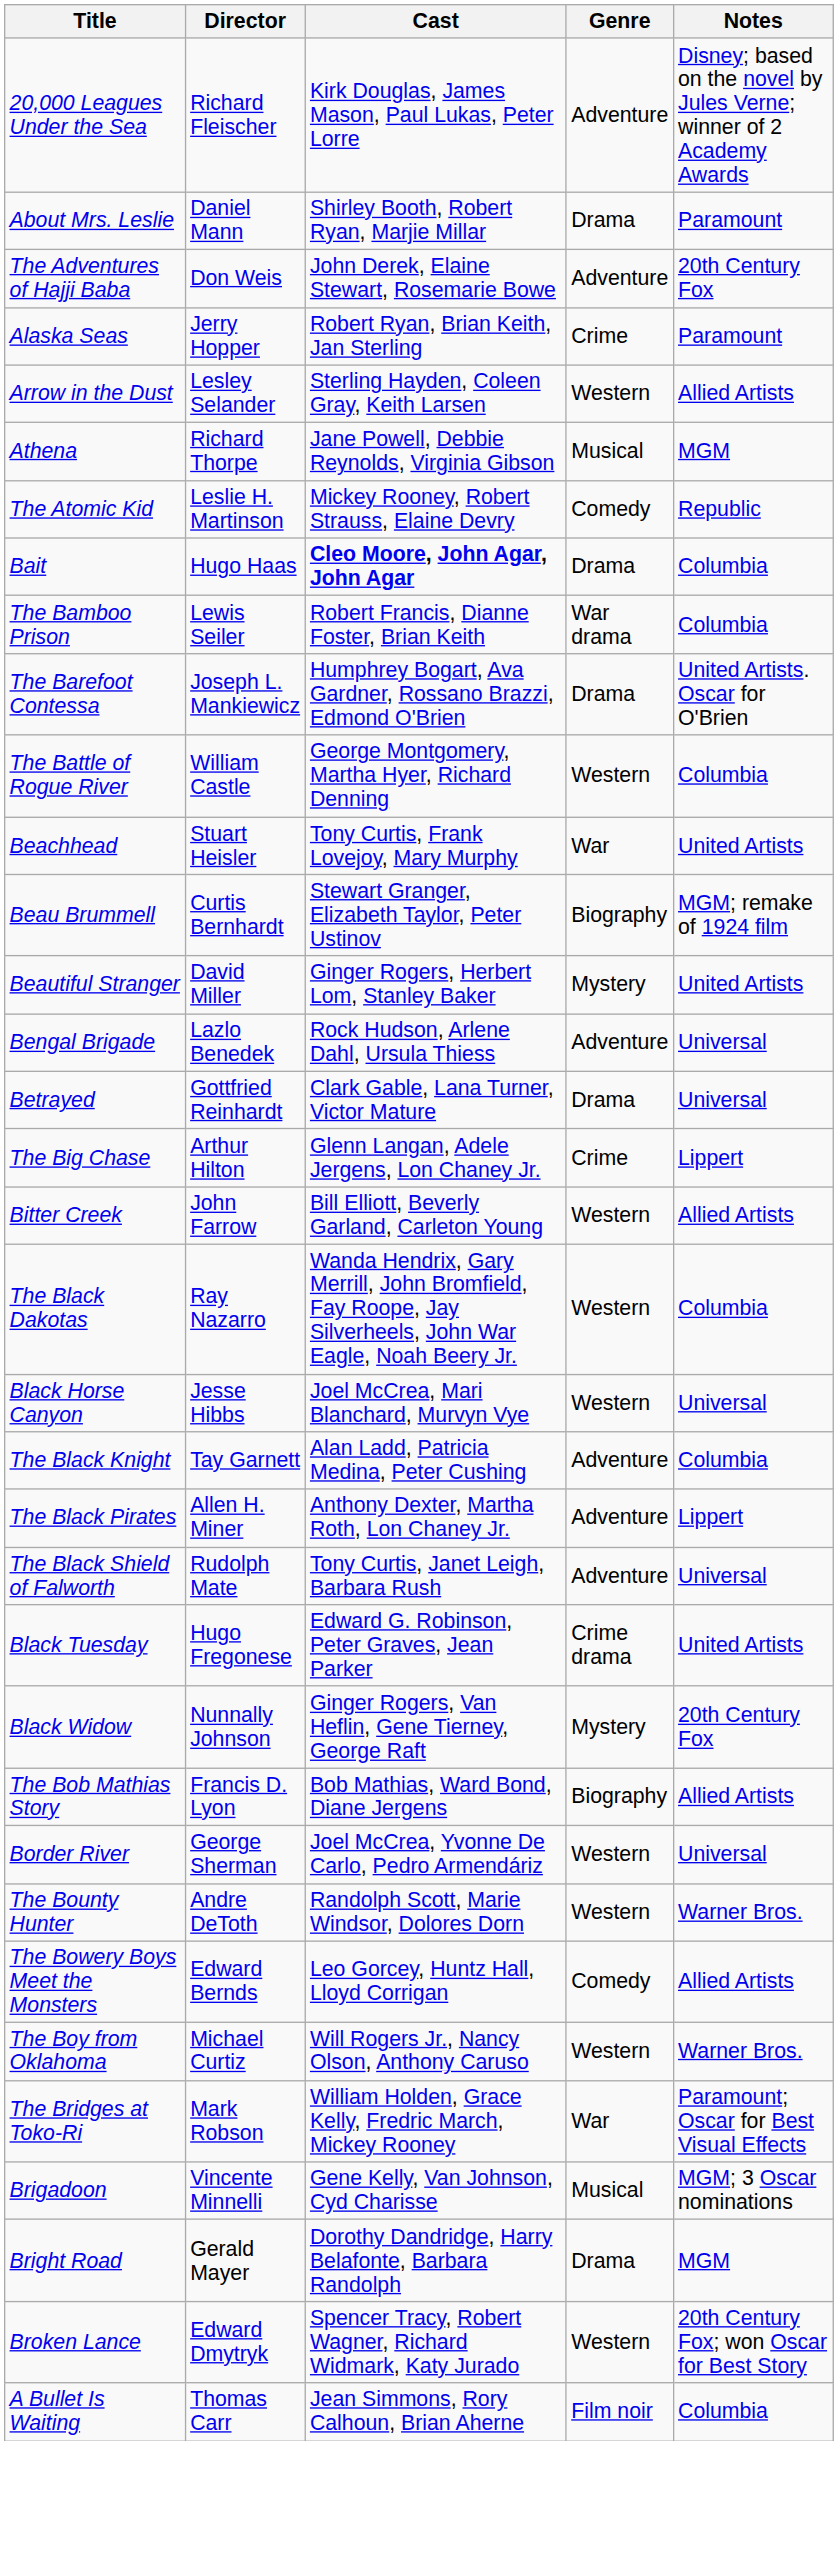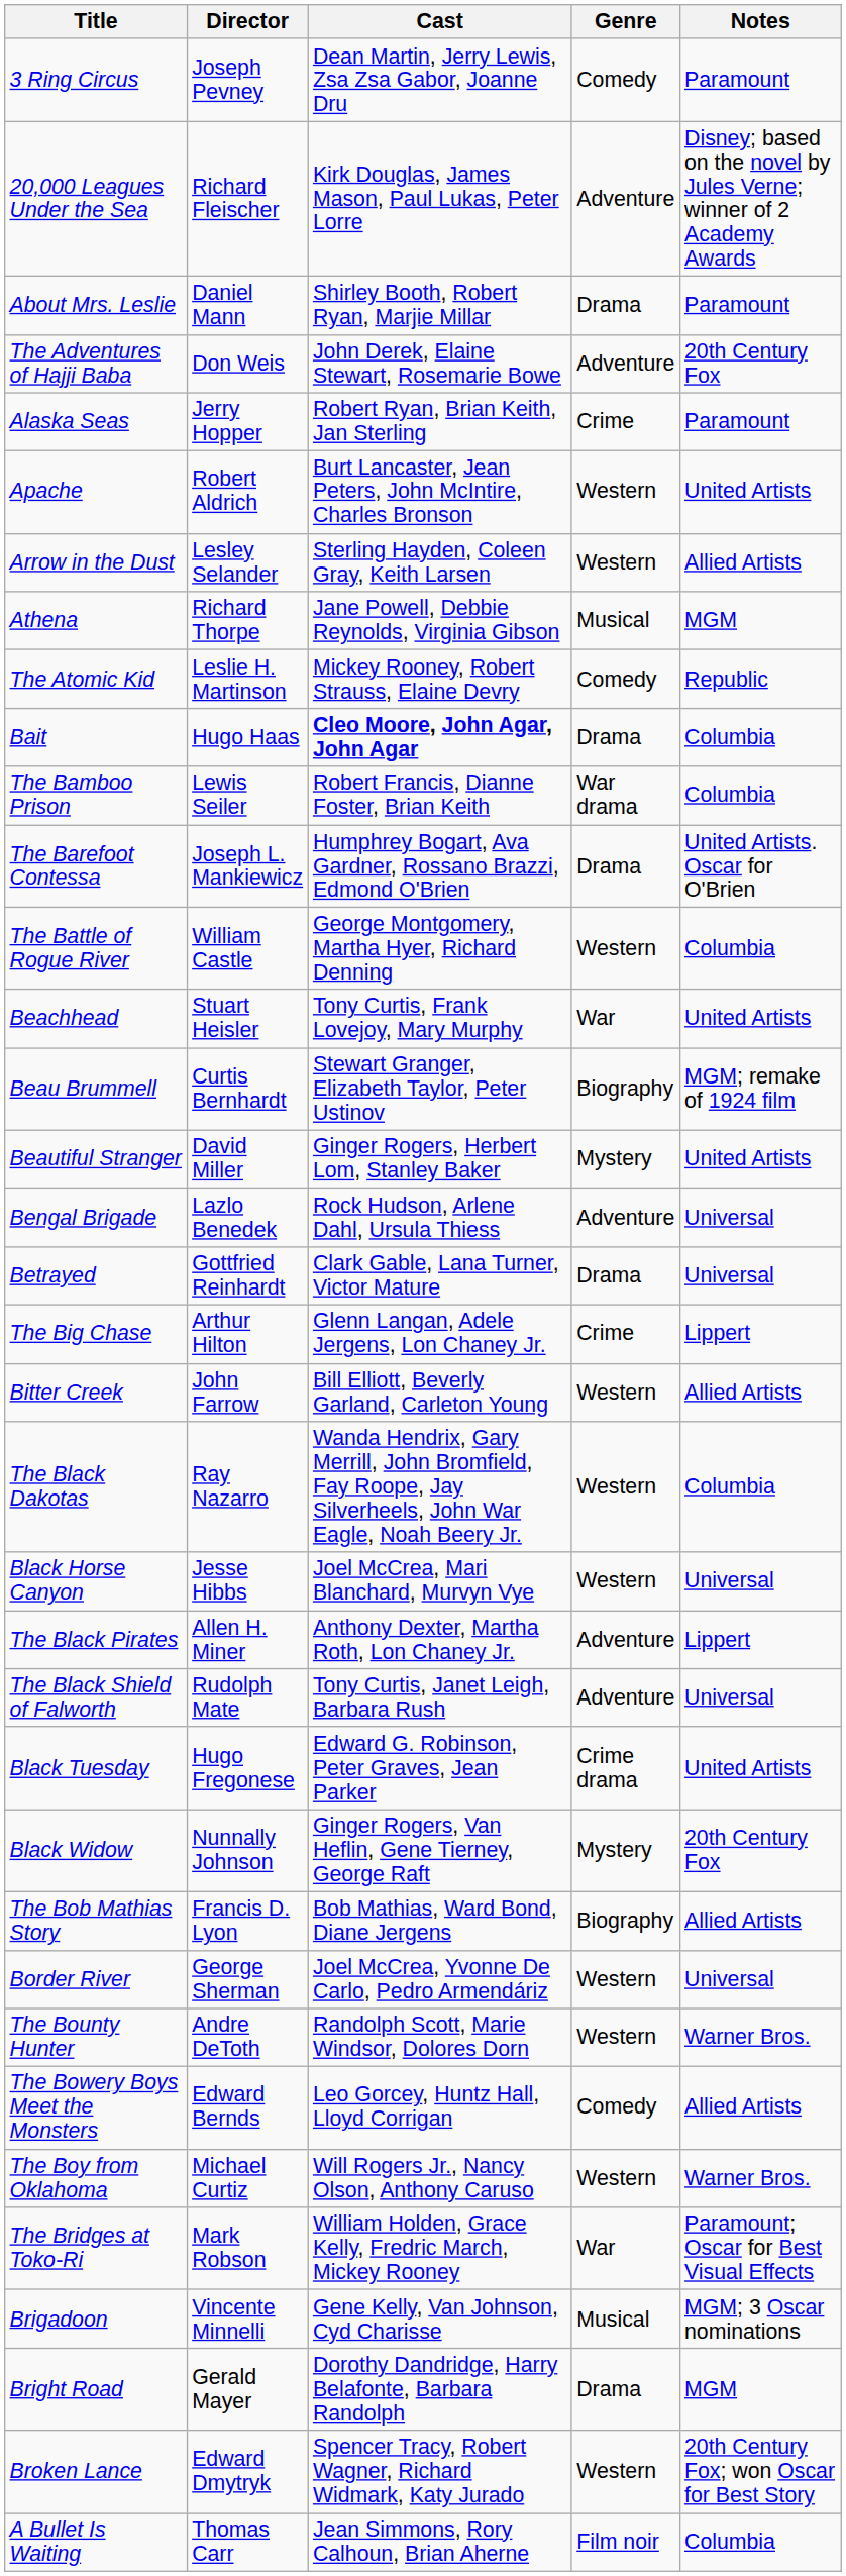+ row: 3 Ring Circus | Joseph Pevney | Dean Martin, Jerry Lewis, Zsa Zsa Gabor, Joanne Dru | Comedy | Paramount
+ row: Apache | Robert Aldrich | Burt Lancaster, Jean Peters, John McIntire, Charles Bronson | Western | United Artists
- row: The Black Knight | Tay Garnett | Alan Ladd, Patricia Medina, Peter Cushing | Adventure | Columbia
